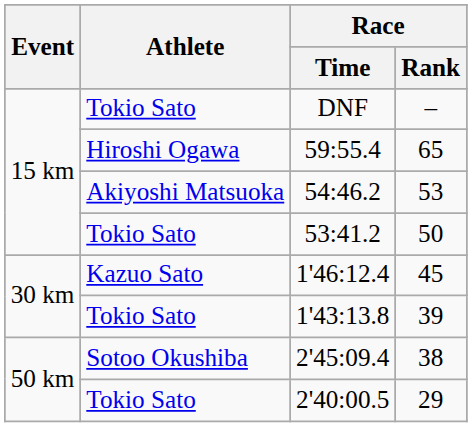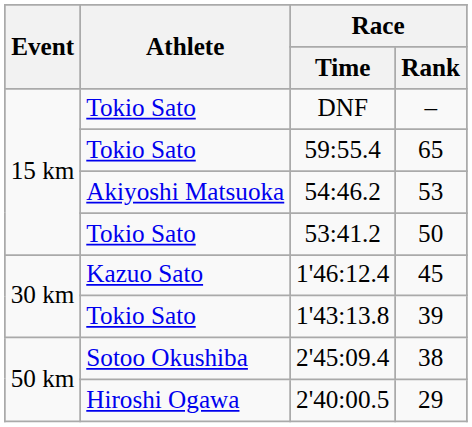59:55.4 | Athlete: Hiroshi Ogawa -> Tokio Sato
2'40:00.5 | Athlete: Tokio Sato -> Hiroshi Ogawa
